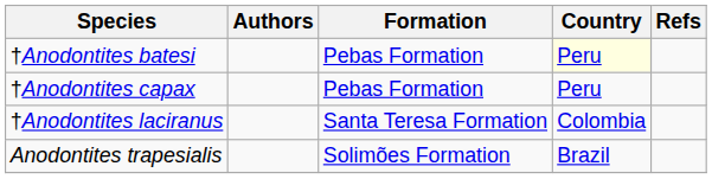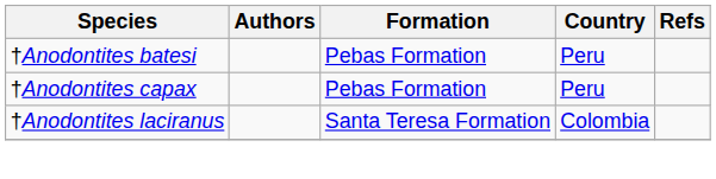†Anodontites batesi | Country: lightyellow background -> no background
- row: Anodontites trapesialis | Solimões Formation | Brazil
